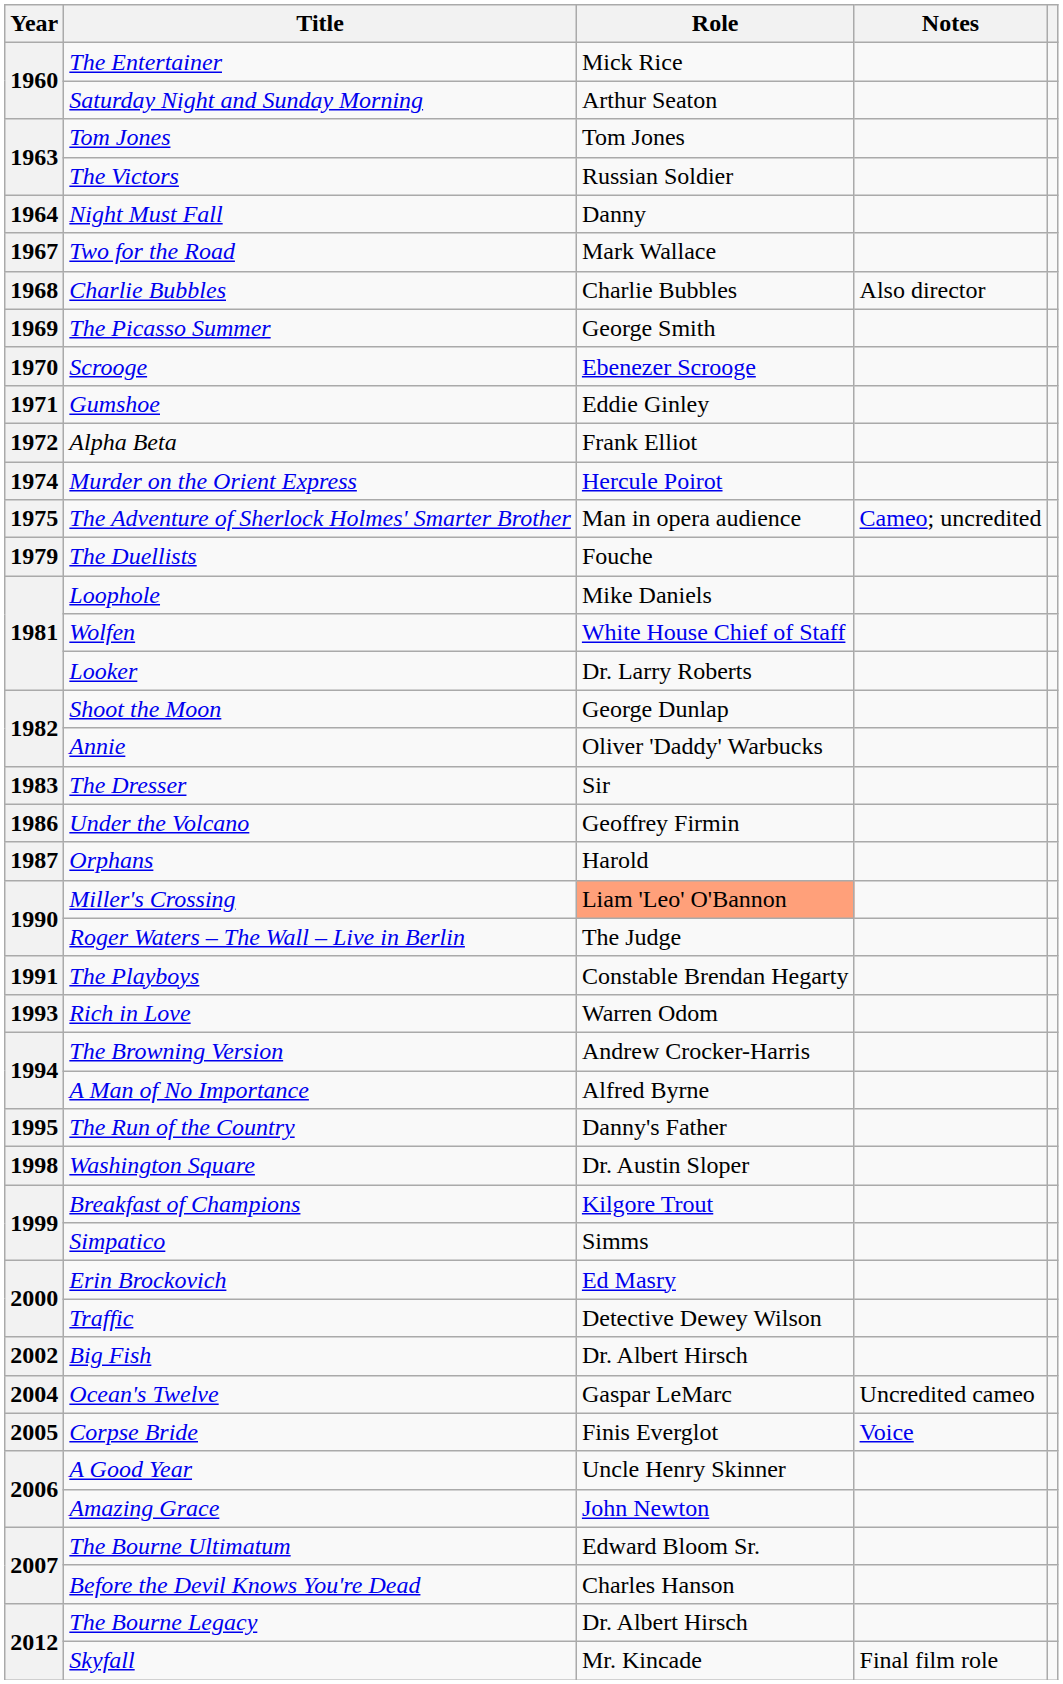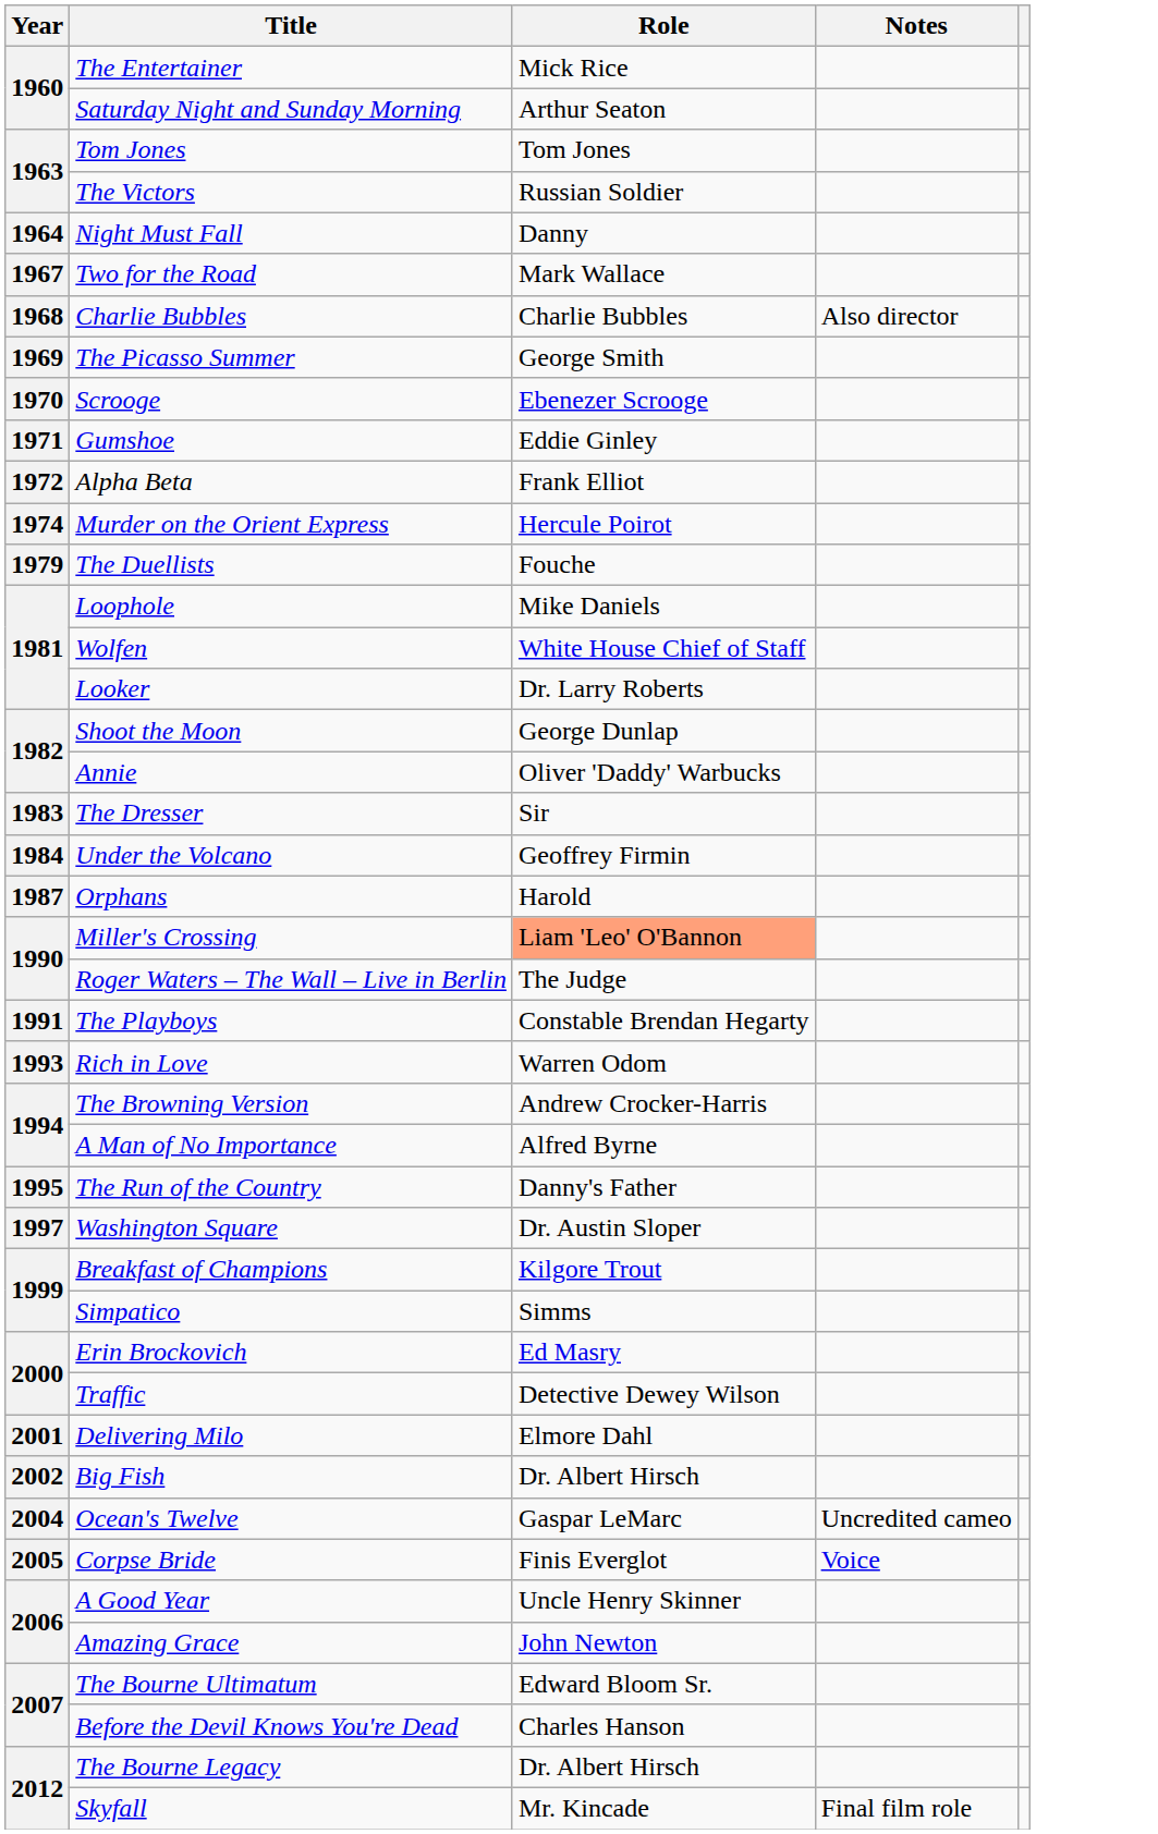- row: 1975 | The Adventure of Sherlock Holmes' Smarter Brother | Man in opera audience | Cameo; uncredited
Under the Volcano | Year: 1986 -> 1984
Washington Square | Year: 1998 -> 1997
+ row: 2001 | Delivering Milo | Elmore Dahl
